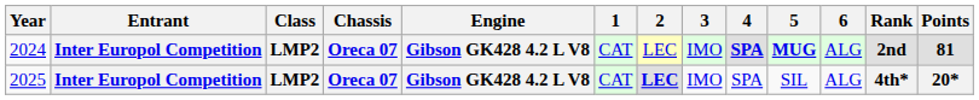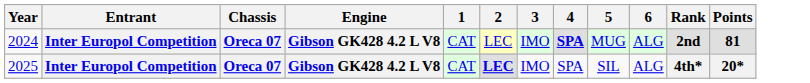- column: Class | LMP2 | LMP2
2024 | 5: bold -> normal
